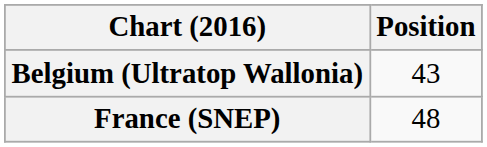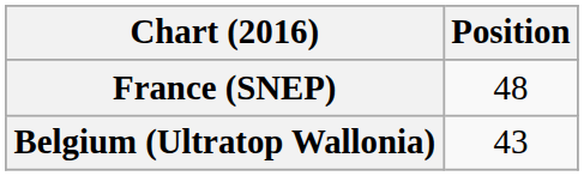rows swapped: Belgium (Ultratop Wallonia) <-> France (SNEP)
